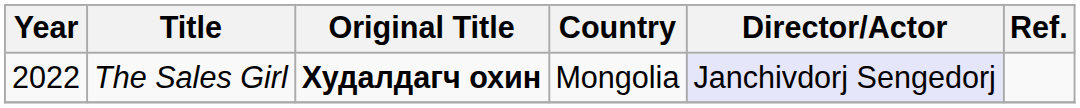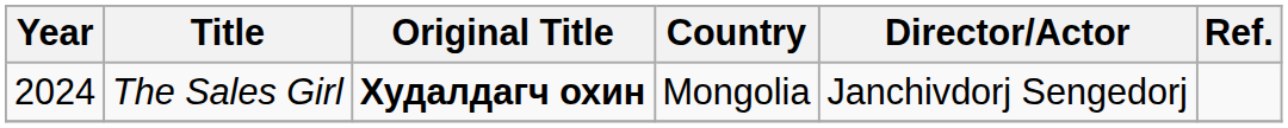The Sales Girl | Year: 2022 -> 2024
The Sales Girl | Director/Actor: lavender background -> no background
